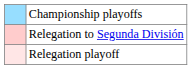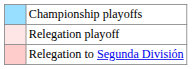rows swapped: Relegation playoff <-> Relegation to Segunda División
